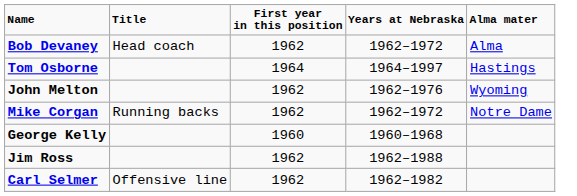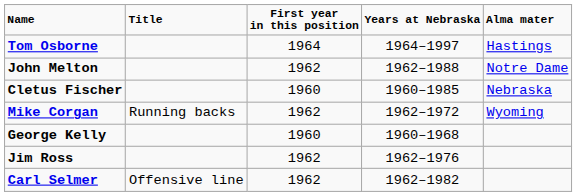- row: Bob Devaney | Head coach | 1962 | 1962–1972 | Alma
John Melton | Years at Nebraska: 1962–1976 -> 1962–1988
John Melton | Alma mater: Wyoming -> Notre Dame
+ row: Cletus Fischer | 1960 | 1960–1985 | Nebraska
Mike Corgan | Alma mater: Notre Dame -> Wyoming
Jim Ross | Years at Nebraska: 1962–1988 -> 1962–1976
